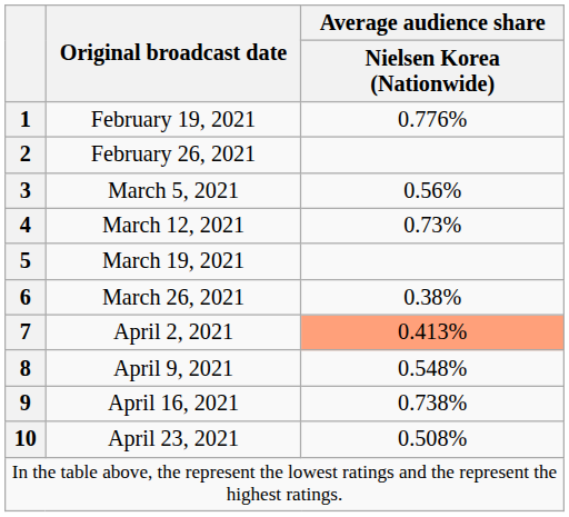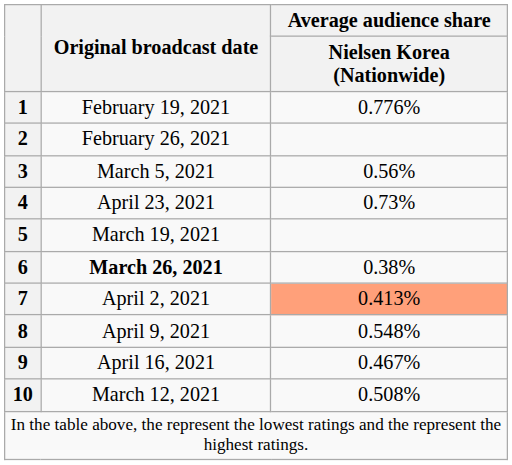4 | Original broadcast date: March 12, 2021 -> April 23, 2021
6 | Original broadcast date: normal -> bold
9 | Average audience share / Nielsen Korea (Nationwide): 0.738% -> 0.467%
10 | Original broadcast date: April 23, 2021 -> March 12, 2021
